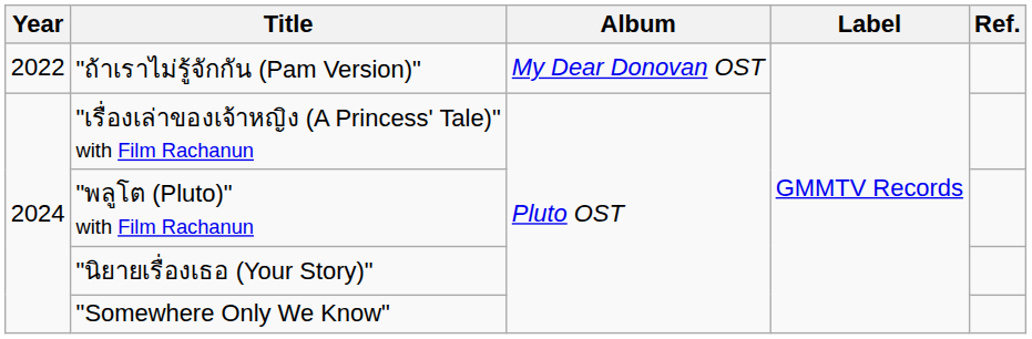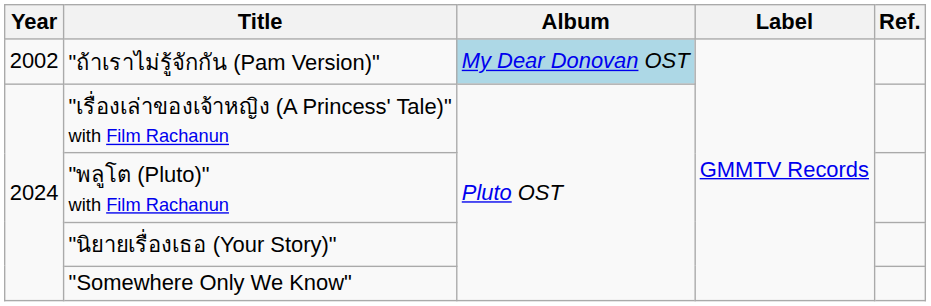"ถ้าเราไม่รู้จักกัน (Pam Version)" | Year: 2022 -> 2002
"ถ้าเราไม่รู้จักกัน (Pam Version)" | Album: no background -> lightblue background
